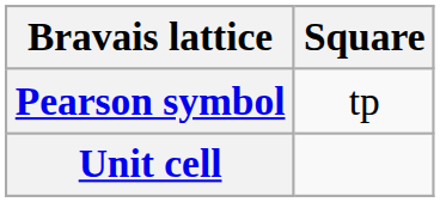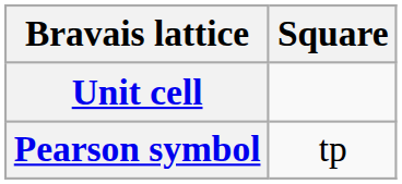rows swapped: Pearson symbol <-> Unit cell
